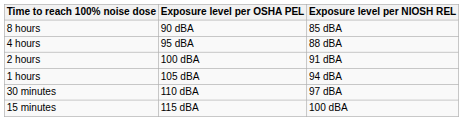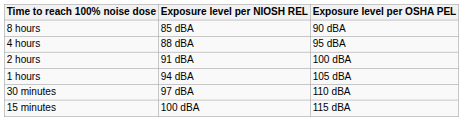columns swapped: Exposure level per NIOSH REL <-> Exposure level per OSHA PEL
